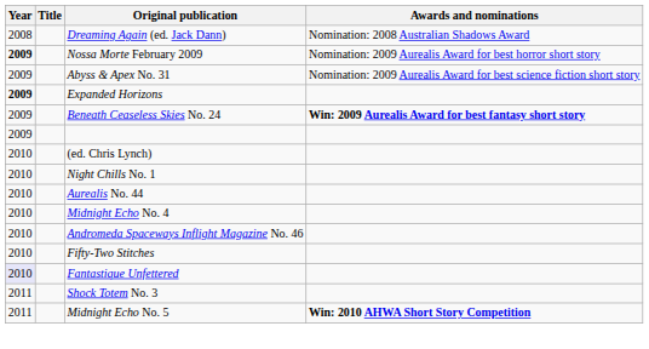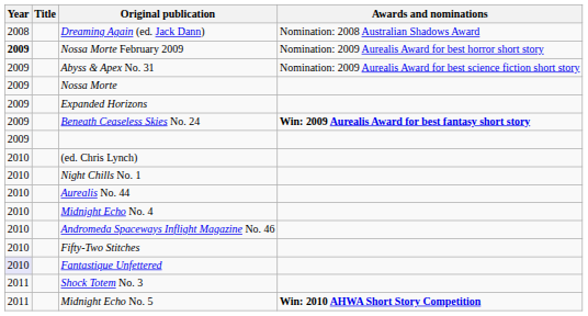+ row: 2009 | Nossa Morte
Expanded Horizons | Year: bold -> normal
